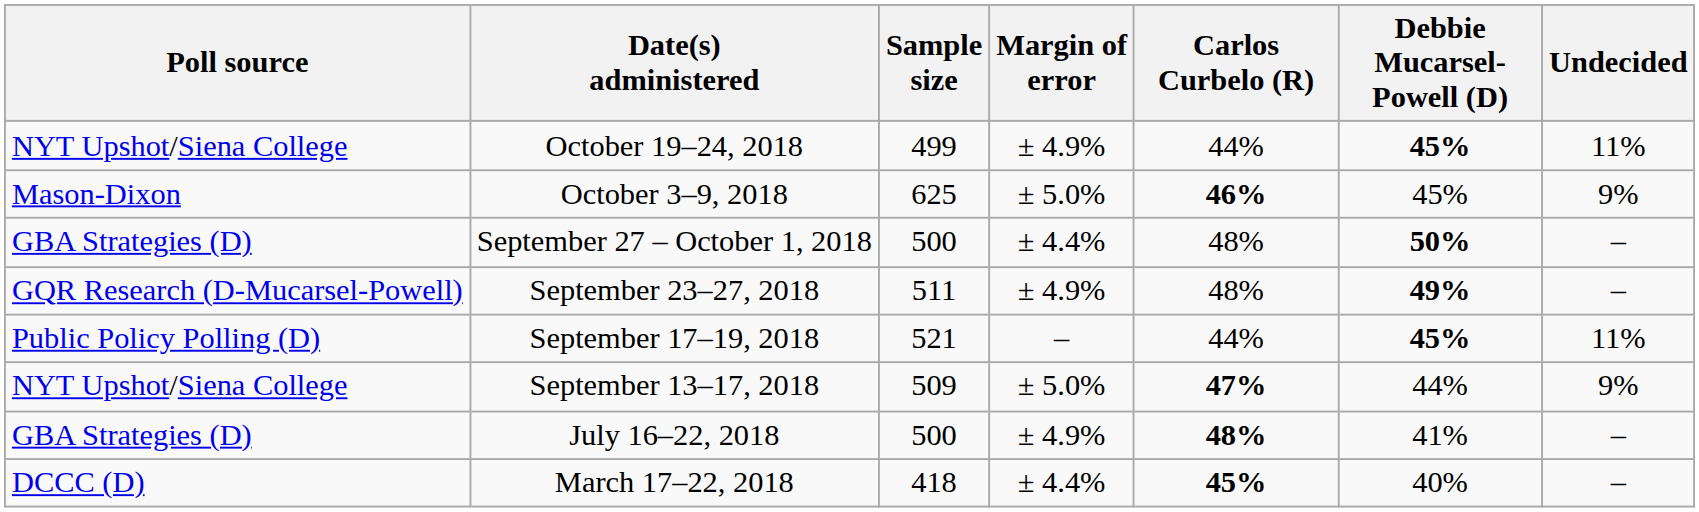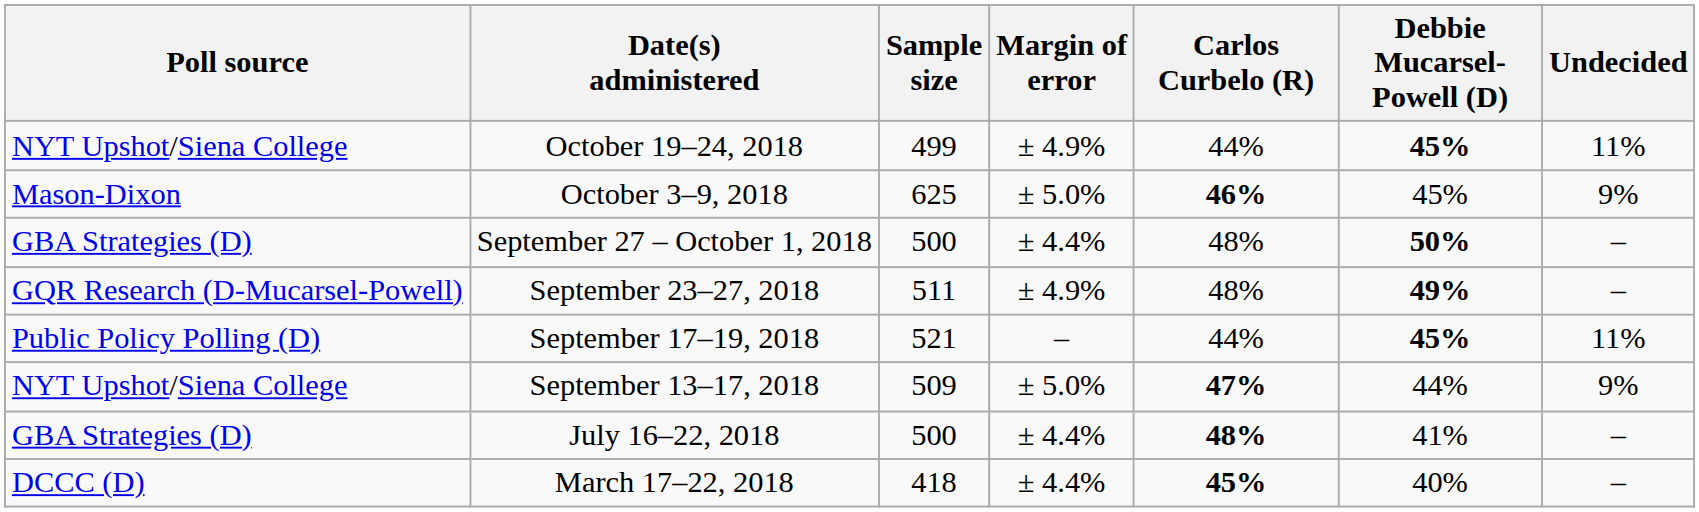July 16–22, 2018 | Margin of error: ± 4.9% -> ± 4.4%
